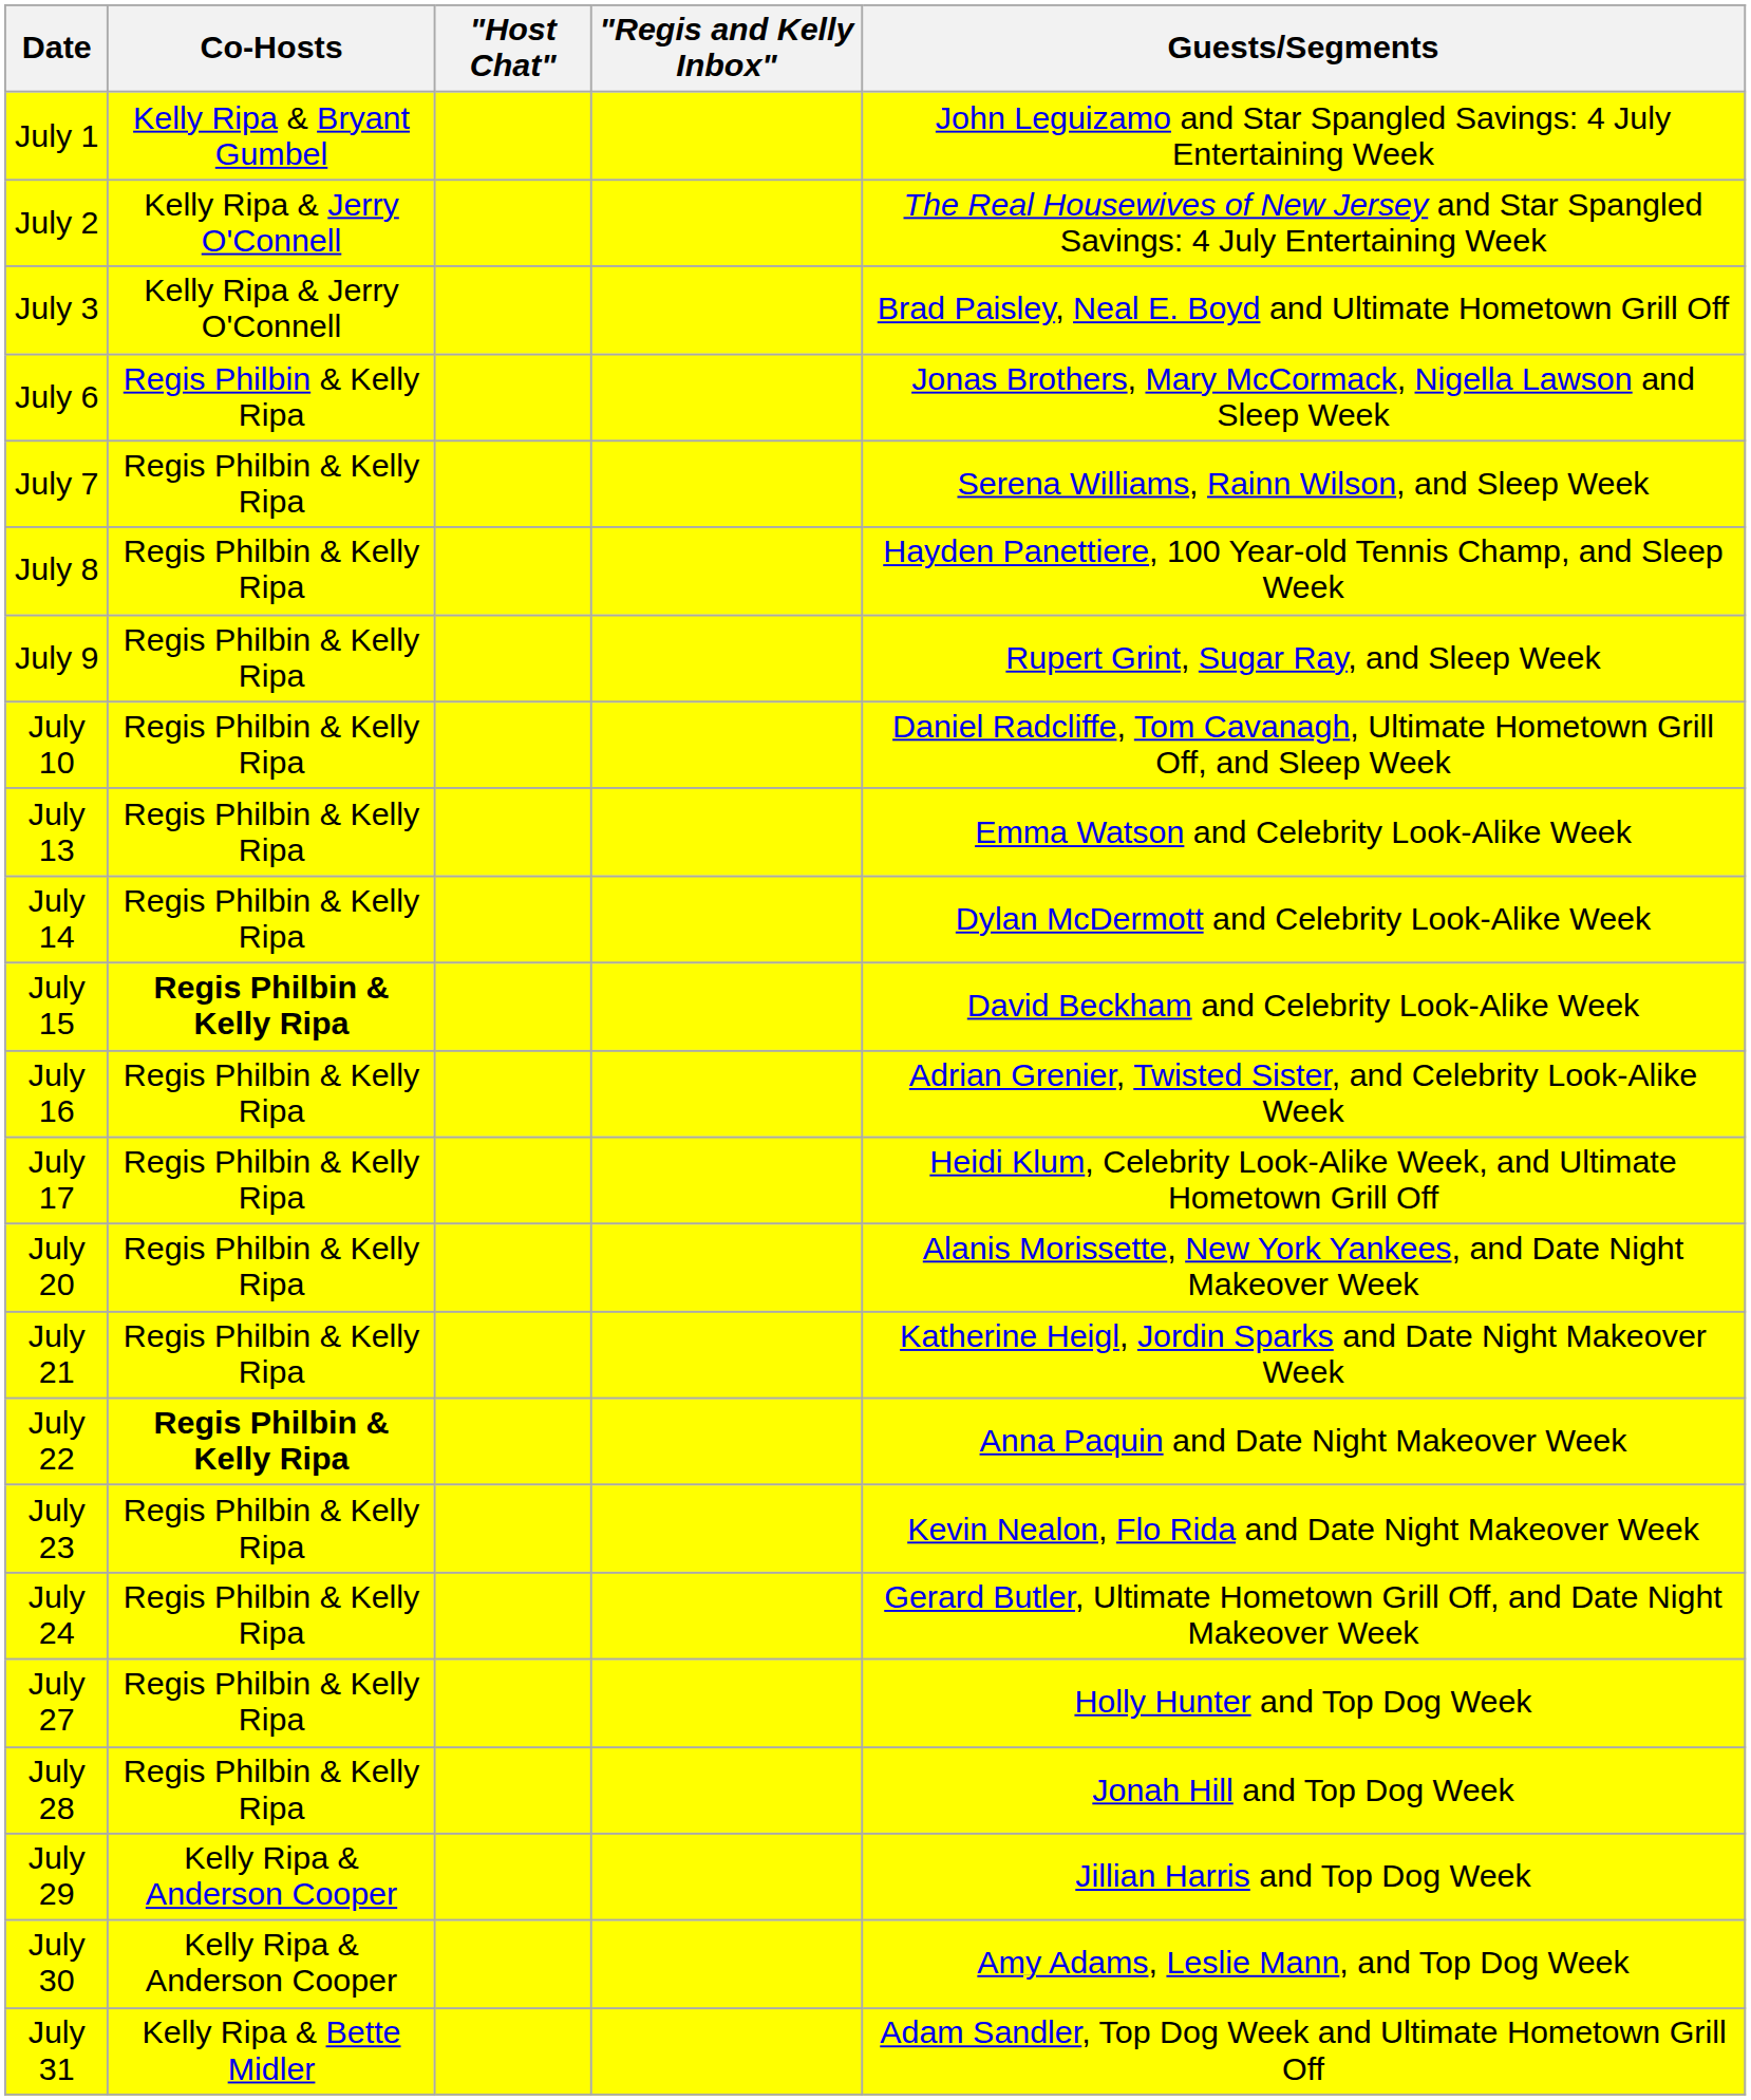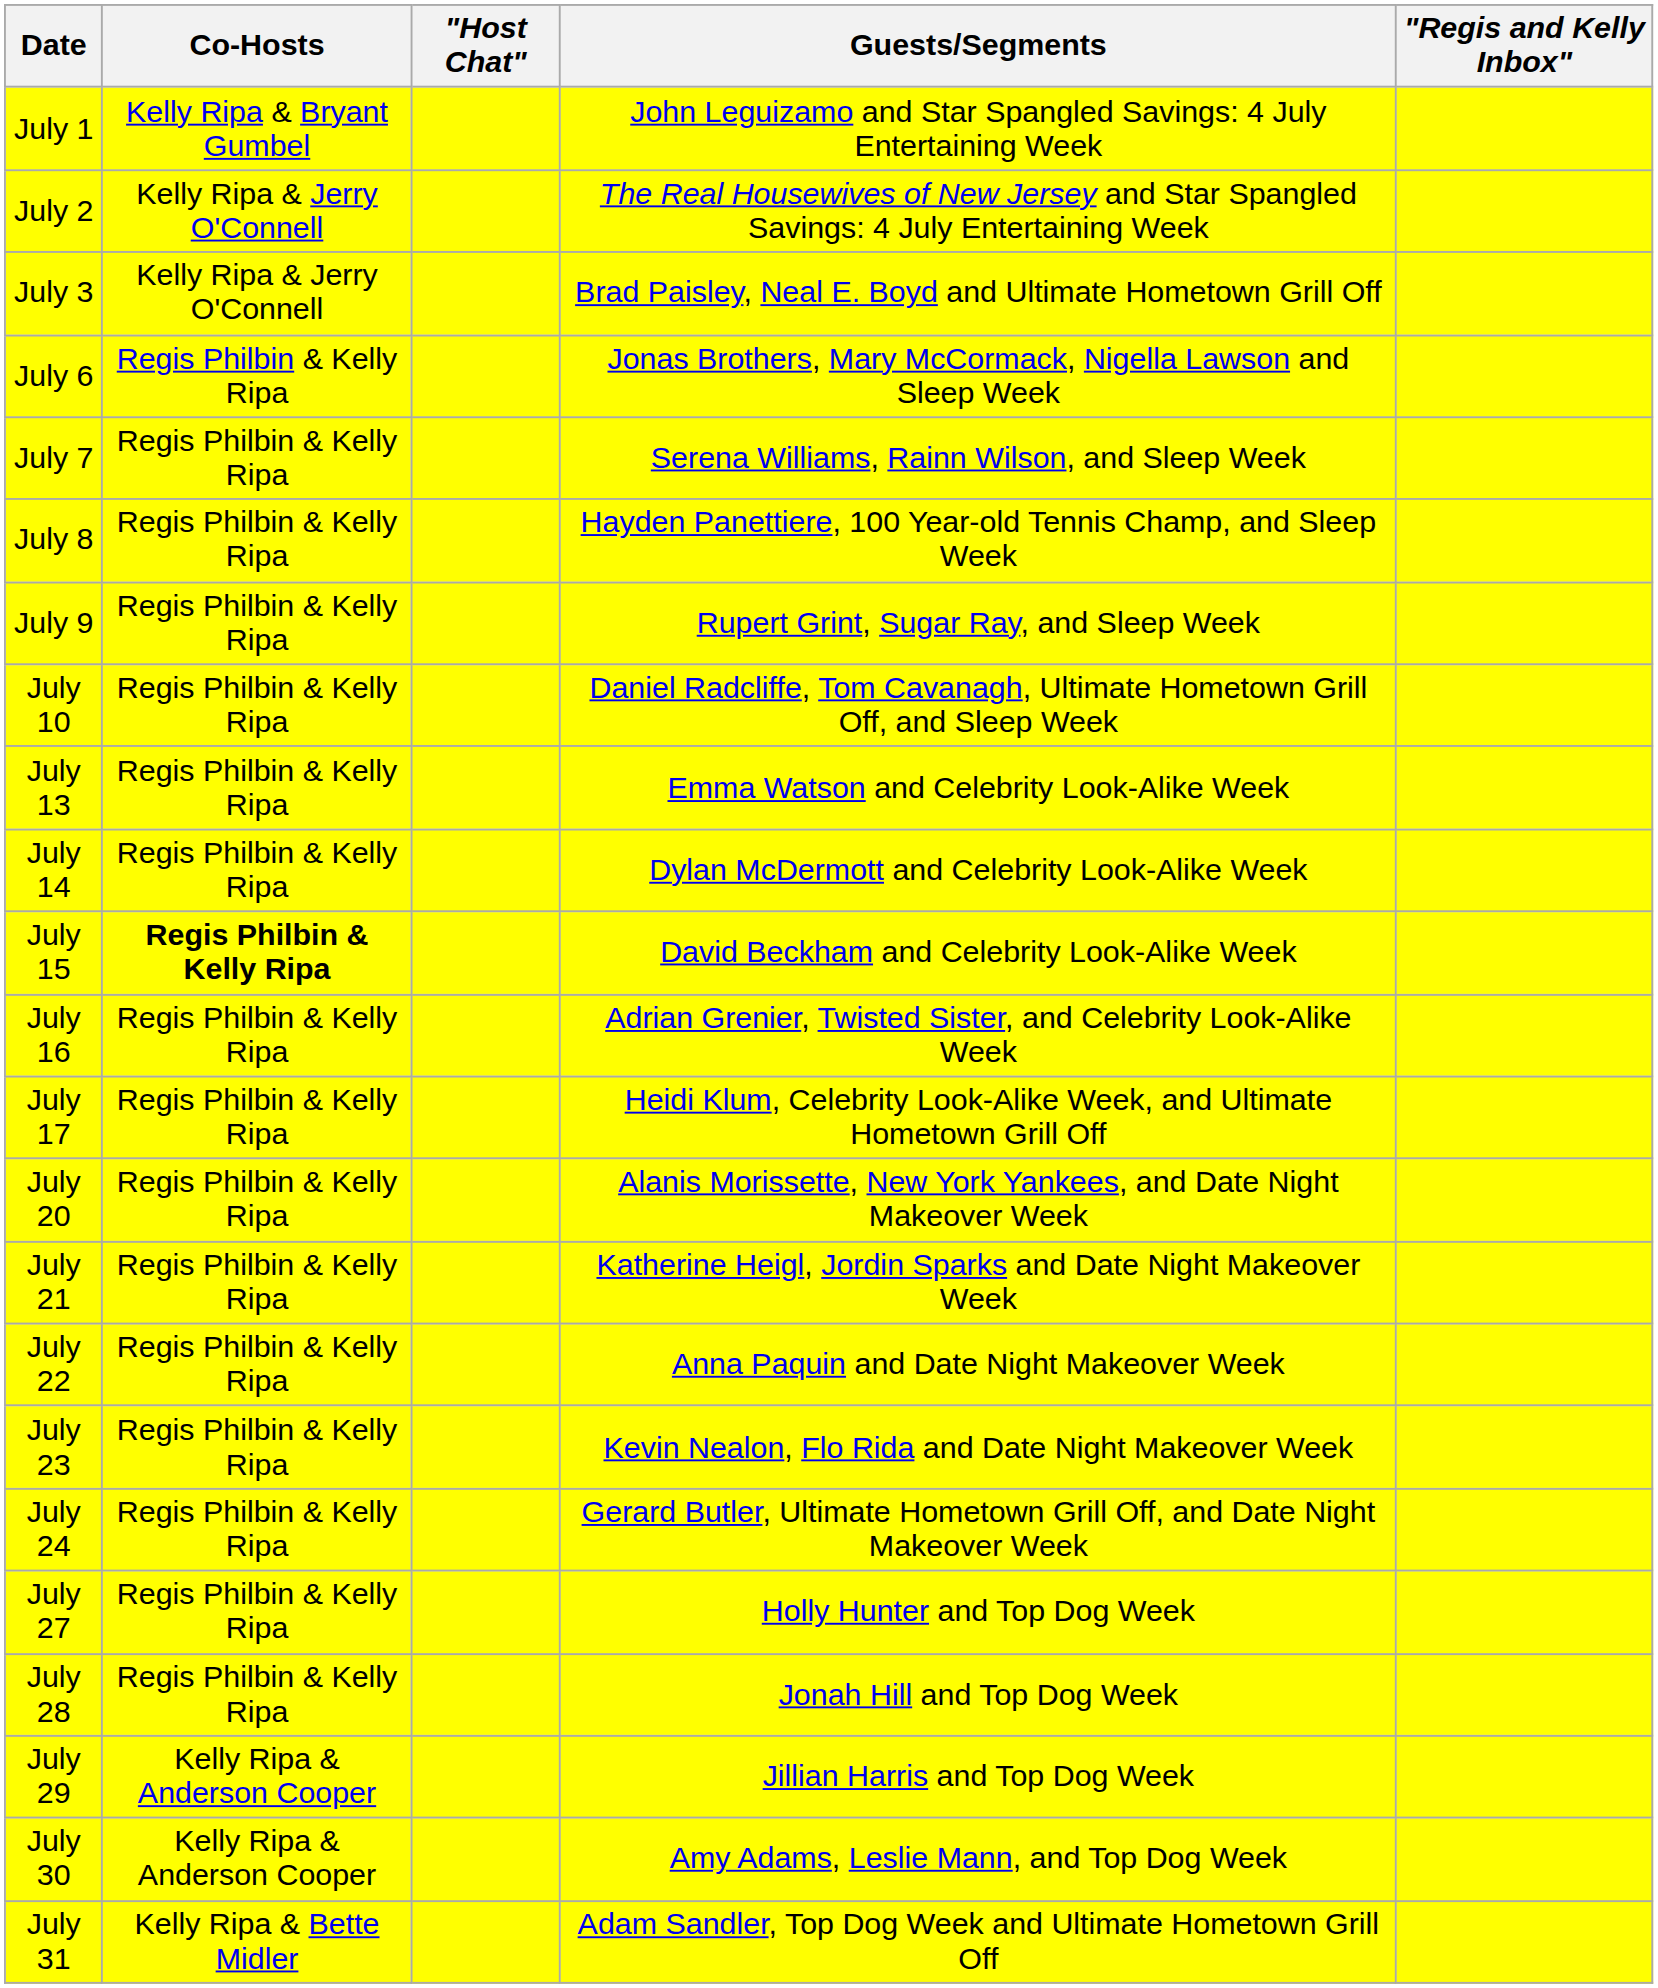columns swapped: Guests/Segments <-> "Regis and Kelly Inbox"
July 22 | Co-Hosts: bold -> normal
